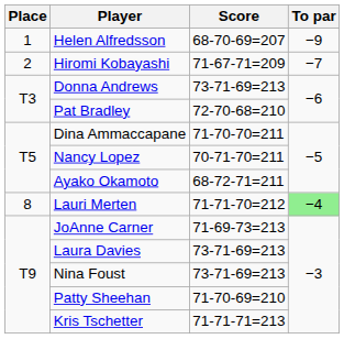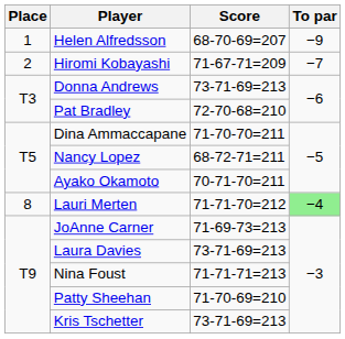Nancy Lopez | Score: 70-71-70=211 -> 68-72-71=211
Ayako Okamoto | Score: 68-72-71=211 -> 70-71-70=211
Nina Foust | Score: 73-71-69=213 -> 71-71-71=213
Kris Tschetter | Score: 71-71-71=213 -> 73-71-69=213
